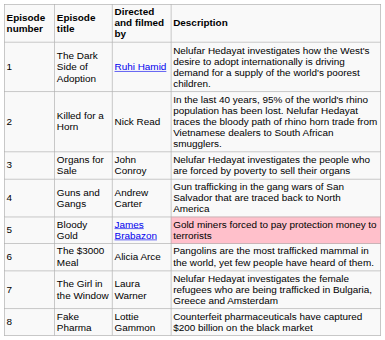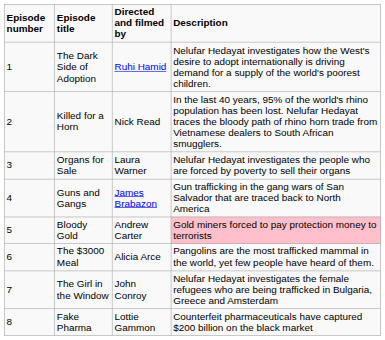Organs for Sale | Directed and filmed by: John Conroy -> Laura Warner
Guns and Gangs | Directed and filmed by: Andrew Carter -> James Brabazon
Bloody Gold | Directed and filmed by: James Brabazon -> Andrew Carter
The Girl in the Window | Directed and filmed by: Laura Warner -> John Conroy
